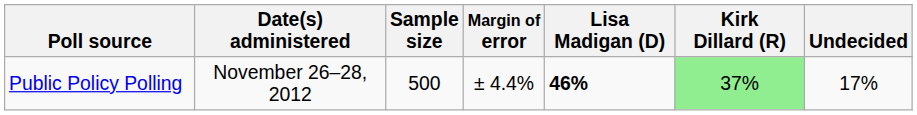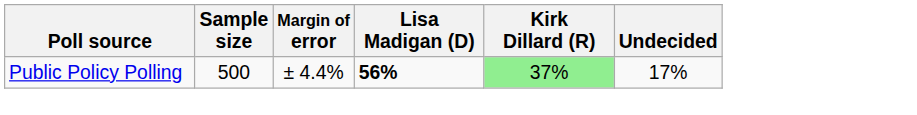- column: Date(s) administered | November 26–28, 2012
Public Policy Polling | Lisa Madigan (D): 46% -> 56%
